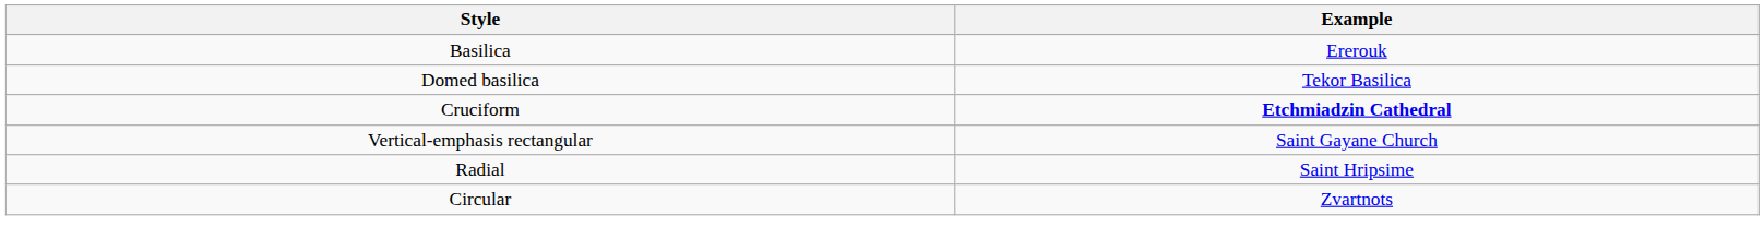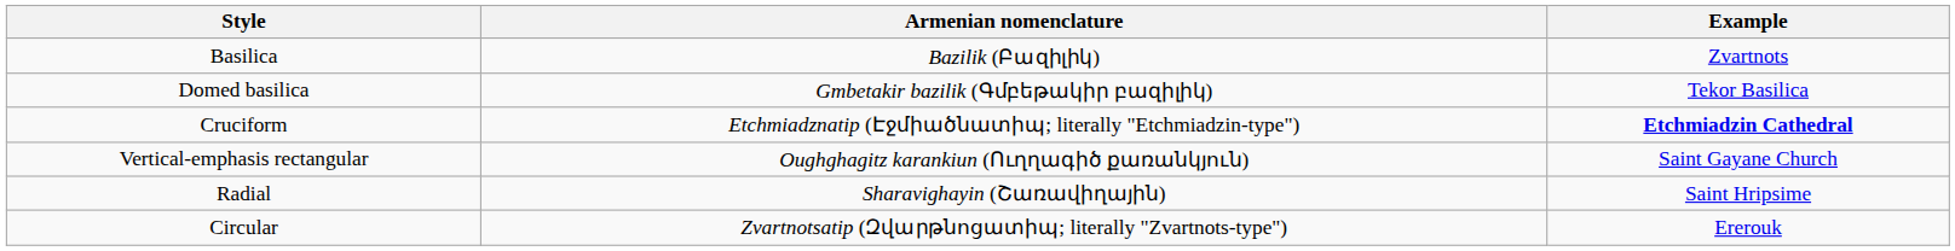+ column: Armenian nomenclature | Bazilik (Բազիլիկ) | Gmbetakir bazilik (Գմբեթակիր բազիլիկ) | Etchmiadznatip (Էջմիածնատիպ; literally "Etchmiadzin-type") | Oughghagitz karankiun (Ուղղագիծ քառանկյուն) | Sharavighayin (Շառավիղային) | Zvartnotsatip (Զվարթնոցատիպ; literally "Zvartnots-type")
Basilica | Example: Ererouk -> Zvartnots
Circular | Example: Zvartnots -> Ererouk
